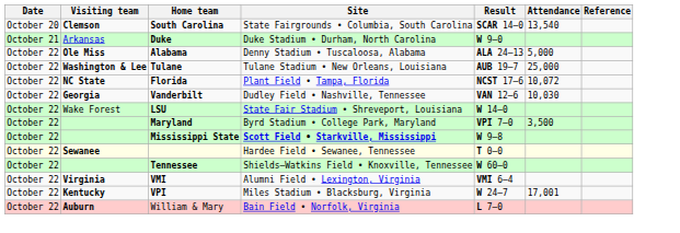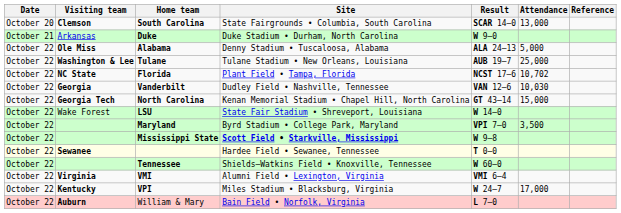South Carolina | Attendance: 13,540 -> 13,000
Florida | Attendance: 10,072 -> 10,702
+ row: October 22 | Georgia Tech | North Carolina | Kenan Memorial Stadium • Chapel Hill, North Carolina | GT 43–14 | 15,000
VPI | Attendance: 17,001 -> 17,000
